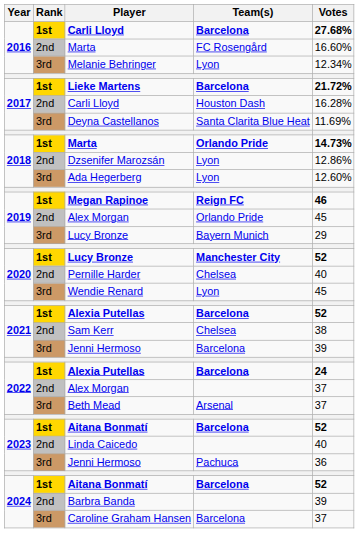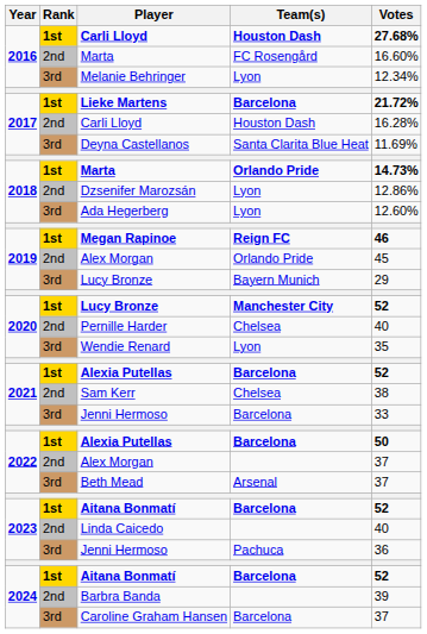2016 / Carli Lloyd | Team(s): Barcelona -> Houston Dash
Wendie Renard | Votes: 45 -> 35
2021 / Jenni Hermoso | Votes: 39 -> 33
2022 / Alexia Putellas | Votes: 24 -> 50
